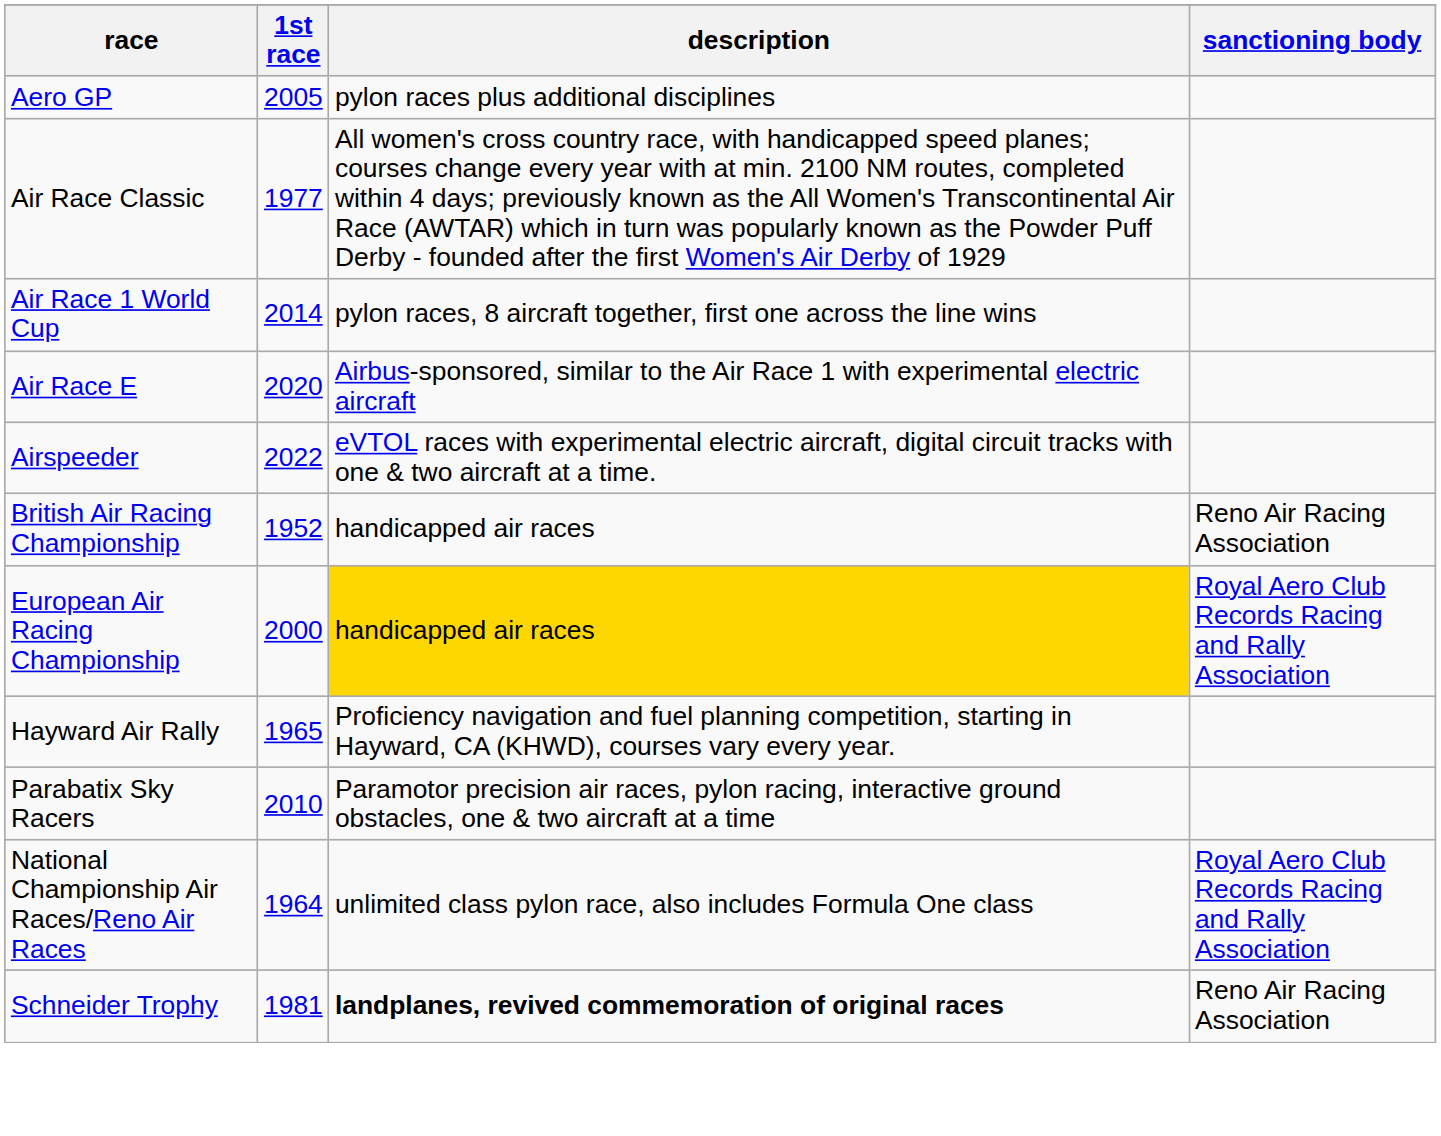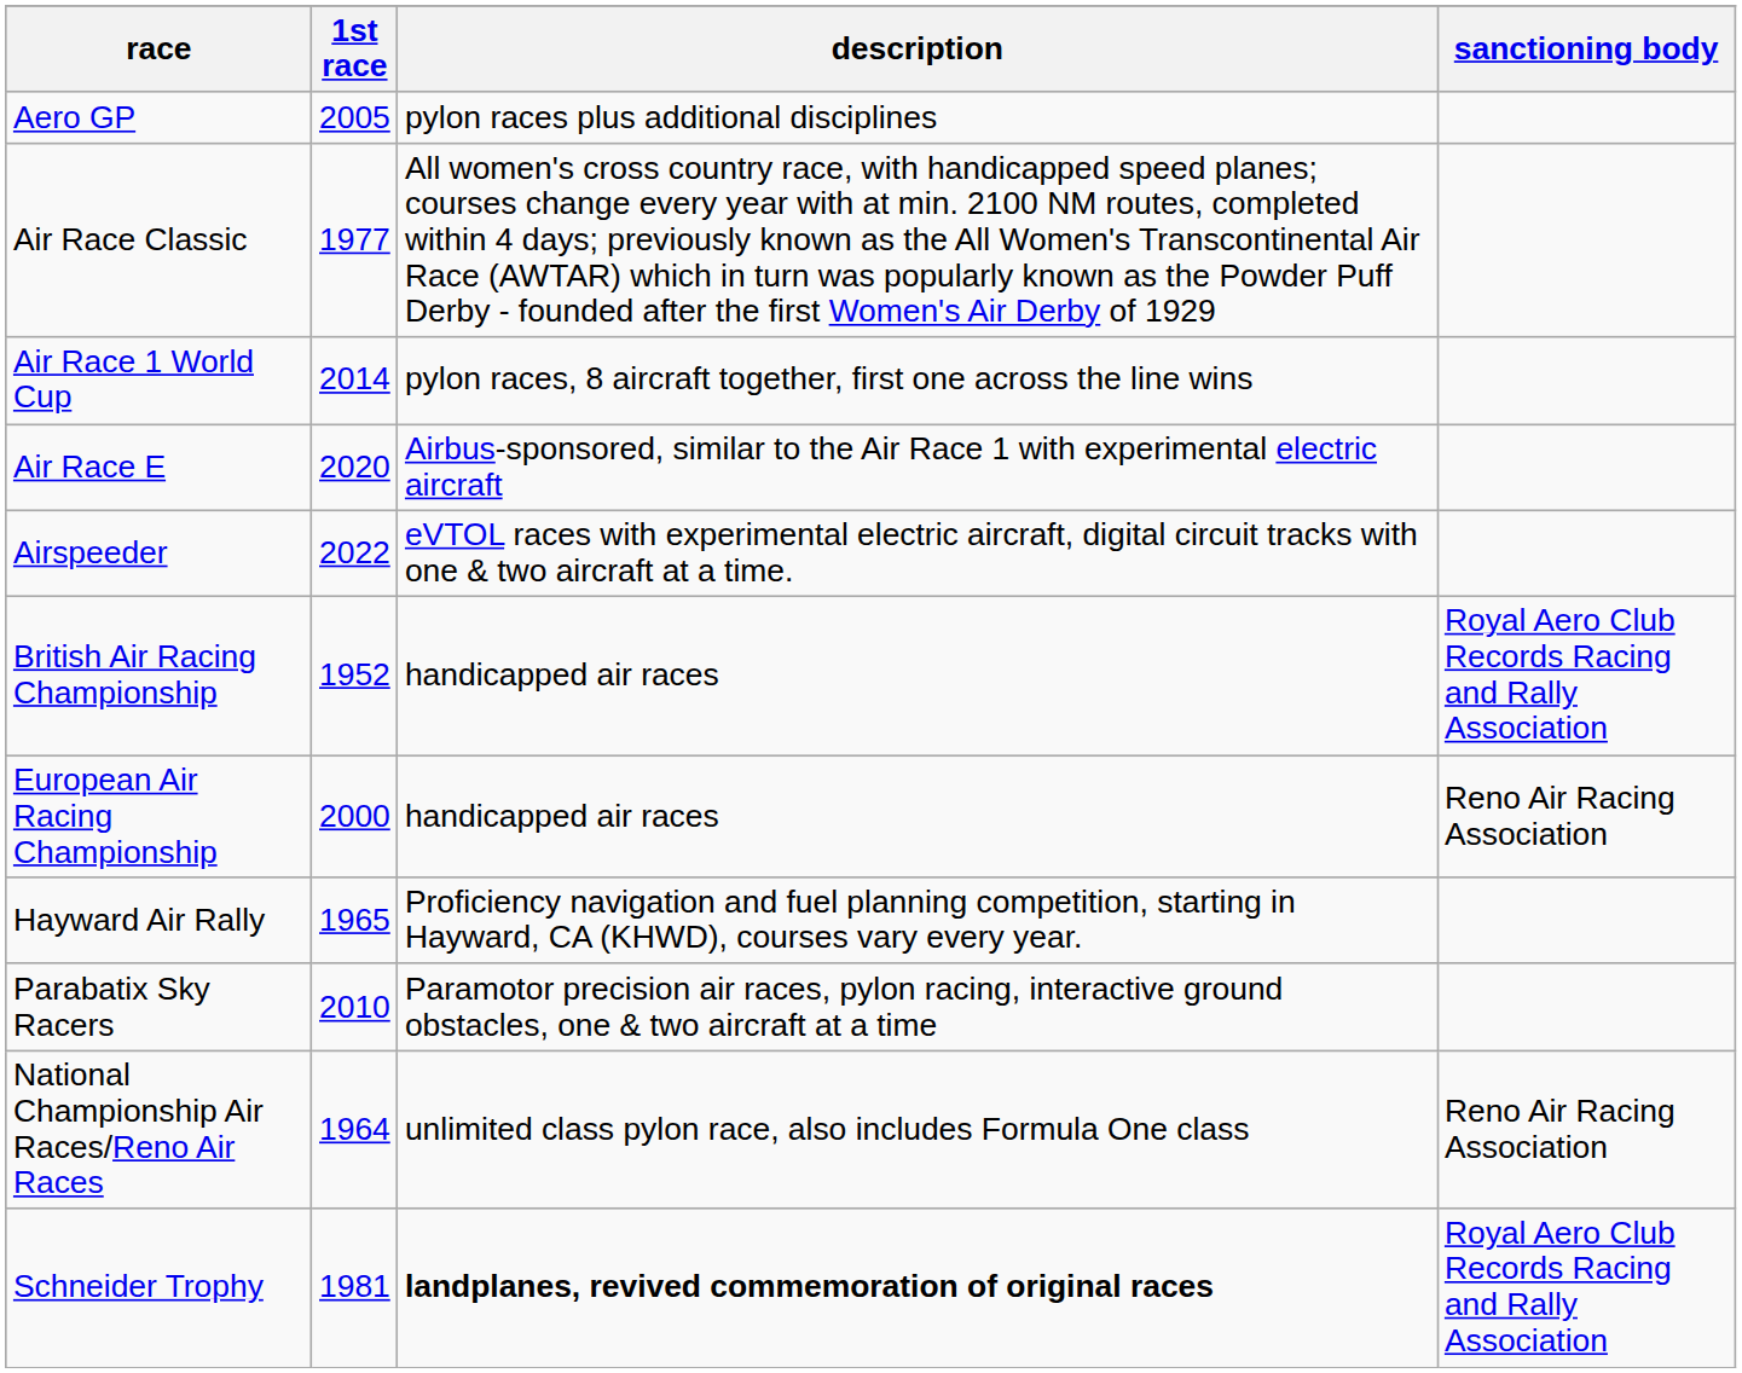British Air Racing Championship | sanctioning body: Reno Air Racing Association -> Royal Aero Club Records Racing and Rally Association
European Air Racing Championship | description: gold background -> no background
European Air Racing Championship | sanctioning body: Royal Aero Club Records Racing and Rally Association -> Reno Air Racing Association
National Championship Air Races/Reno Air Races | sanctioning body: Royal Aero Club Records Racing and Rally Association -> Reno Air Racing Association
Schneider Trophy | sanctioning body: Reno Air Racing Association -> Royal Aero Club Records Racing and Rally Association
